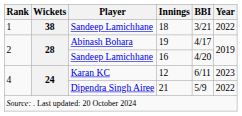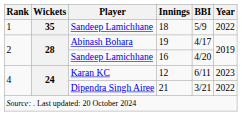18 | Wickets: 38 -> 35
18 | BBI: 3/21 -> 5/9
21 | BBI: 5/9 -> 3/21
